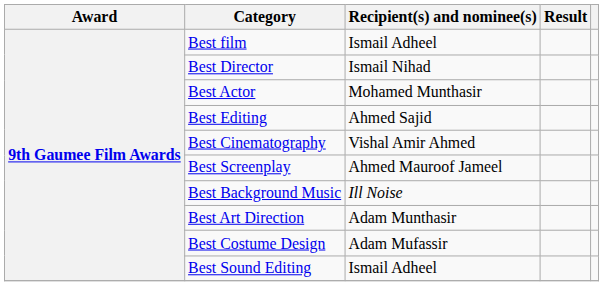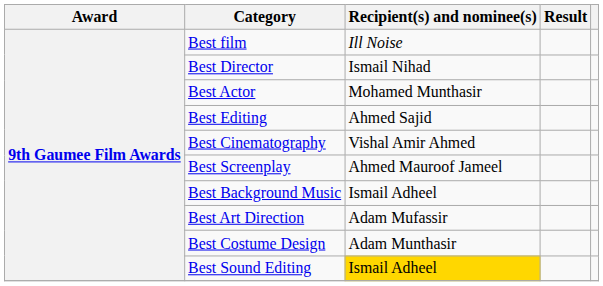Best film | Recipient(s) and nominee(s): Ismail Adheel -> Ill Noise
Best Background Music | Recipient(s) and nominee(s): Ill Noise -> Ismail Adheel
Best Art Direction | Recipient(s) and nominee(s): Adam Munthasir -> Adam Mufassir
Best Costume Design | Recipient(s) and nominee(s): Adam Mufassir -> Adam Munthasir
Best Sound Editing | Recipient(s) and nominee(s): no background -> gold background
